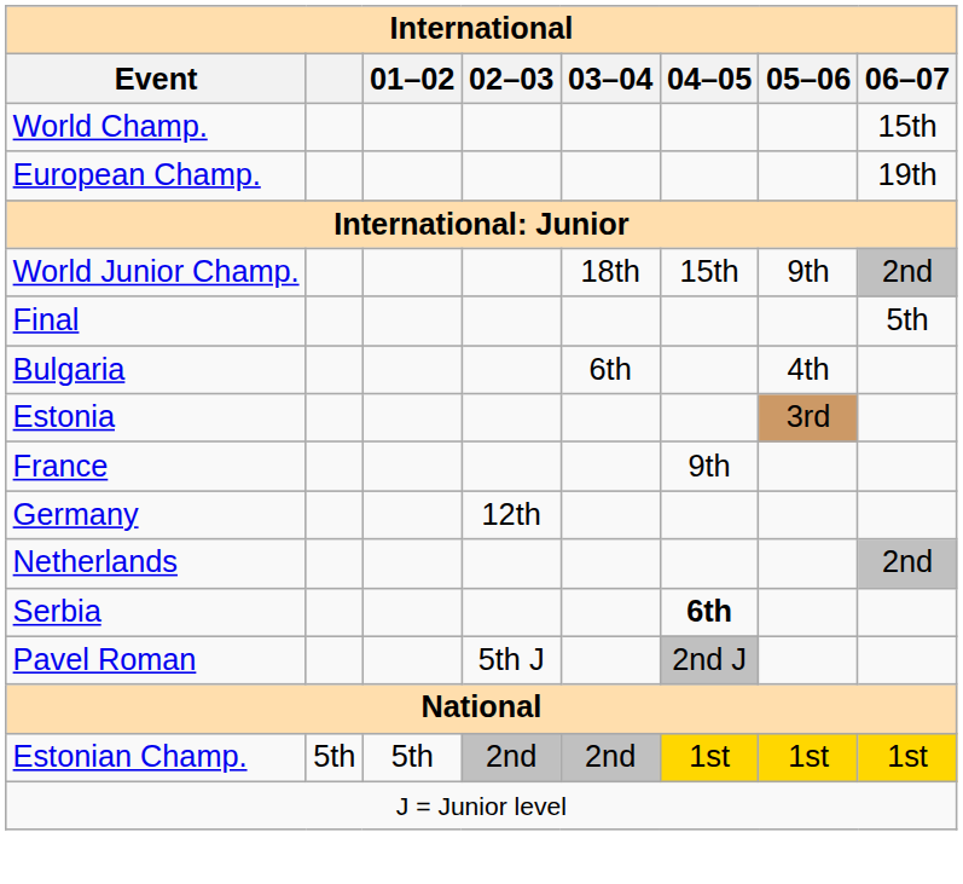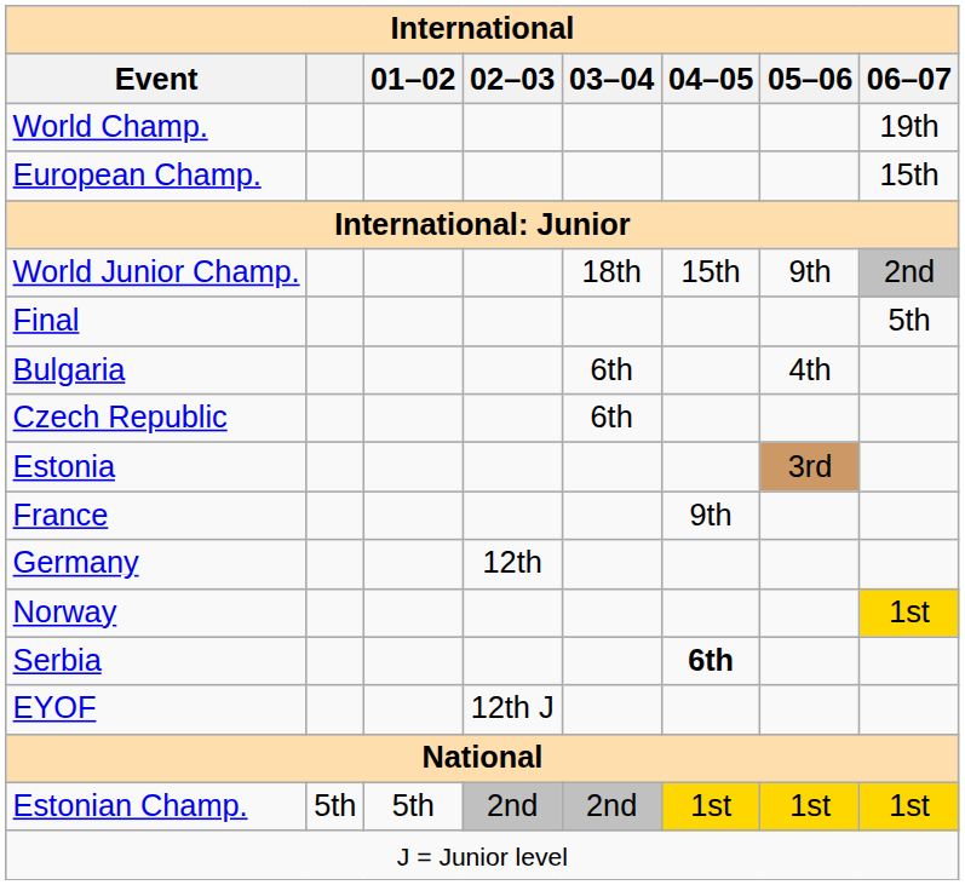World Champ. | 06–07: 15th -> 19th
European Champ. | 06–07: 19th -> 15th
+ row: Czech Republic | 6th
- row: Netherlands | 2nd
+ row: Norway | 1st
- row: Pavel Roman | 5th J | 2nd J
+ row: EYOF | 12th J
